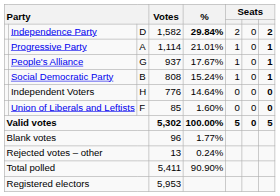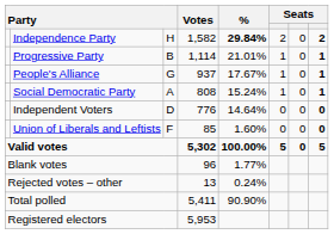Independence Party | column 3: D -> H
Progressive Party | column 3: A -> B
Social Democratic Party | column 3: B -> A
Independent Voters | column 3: H -> D
